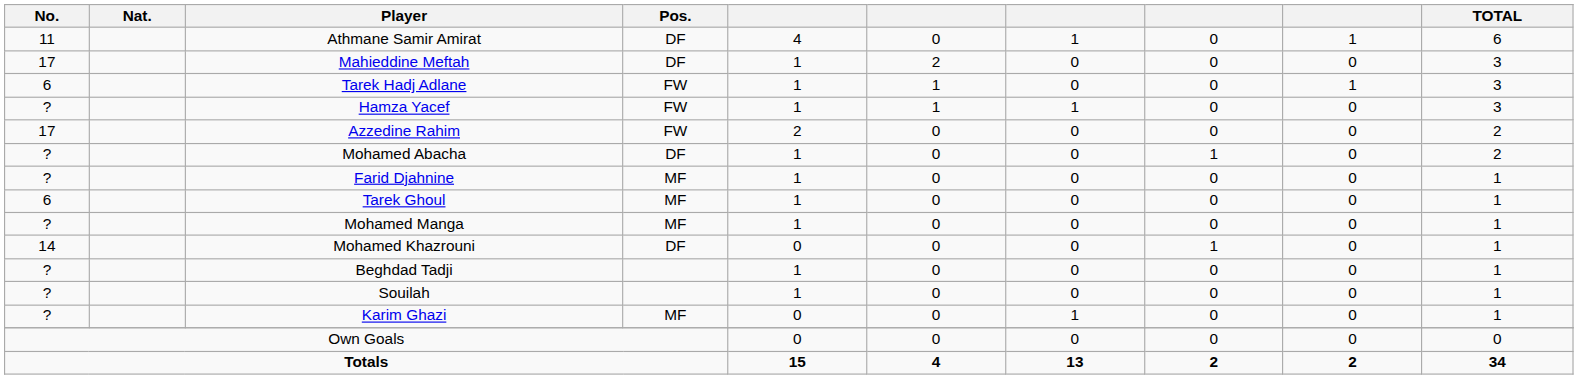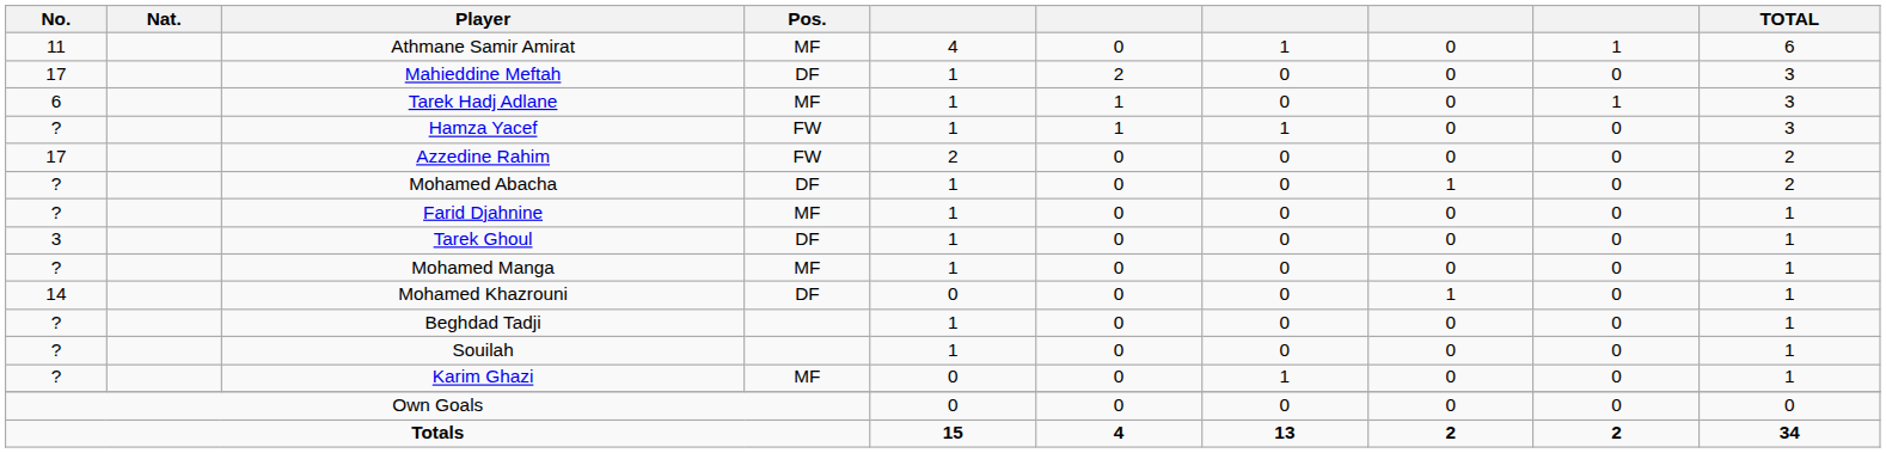Athmane Samir Amirat | Pos.: DF -> MF
Tarek Hadj Adlane | Pos.: FW -> MF
Tarek Ghoul | No.: 6 -> 3
Tarek Ghoul | Pos.: MF -> DF
